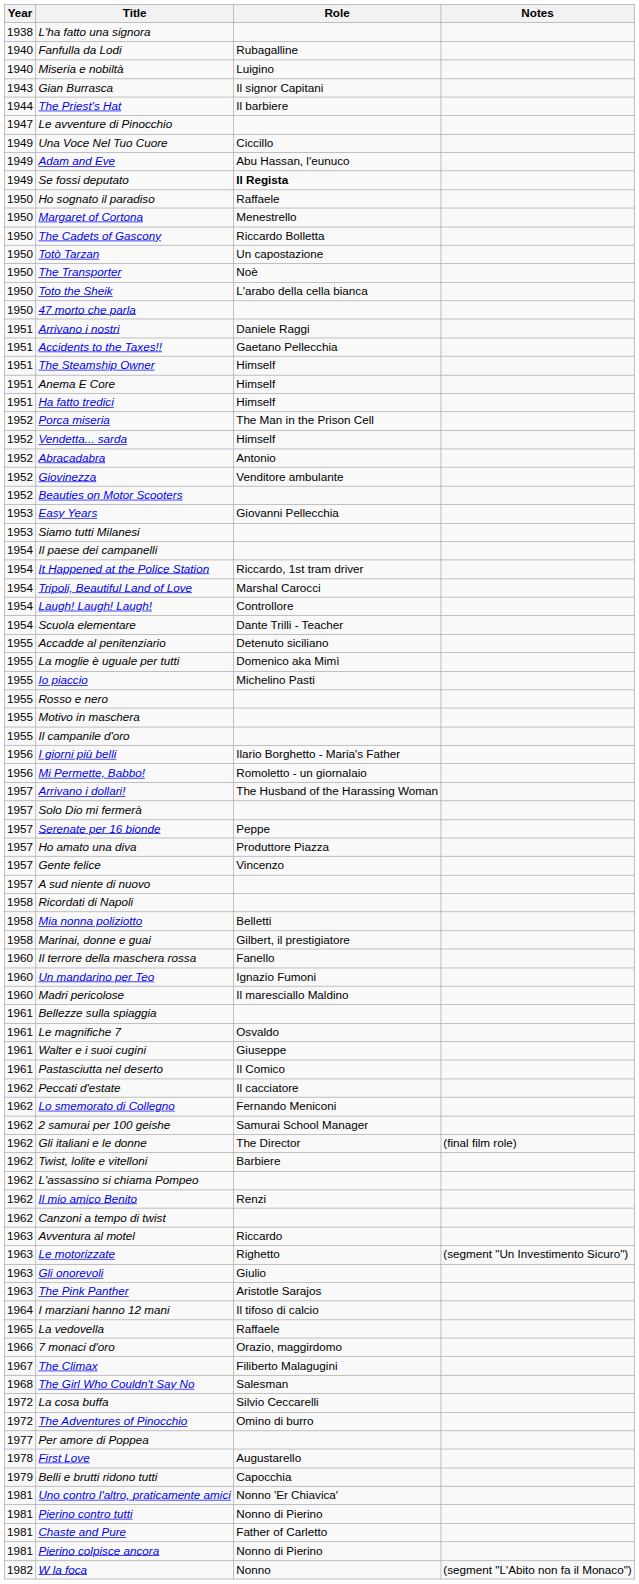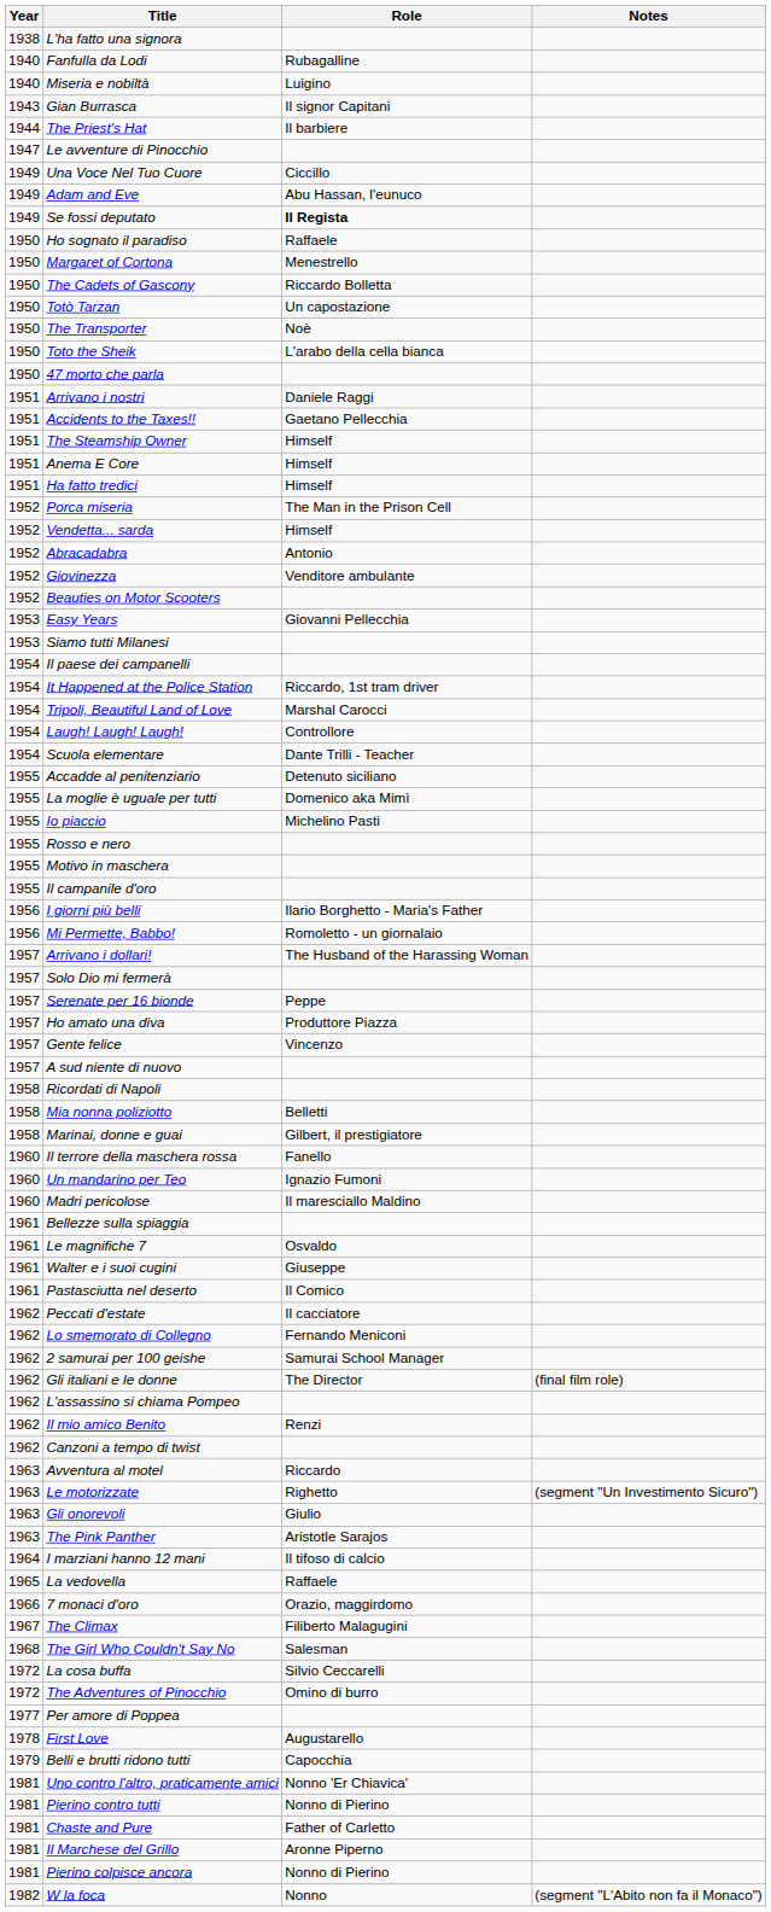- row: 1962 | Twist, lolite e vitelloni | Barbiere
+ row: 1981 | Il Marchese del Grillo | Aronne Piperno
